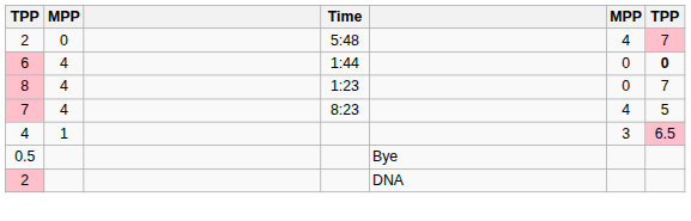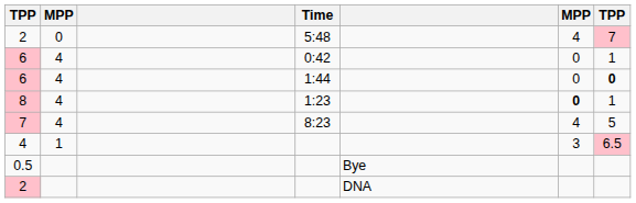+ row: 6 | 4 | 0:42 | 0 | 1
8 | column 6: normal -> bold
8 | column 7: 7 -> 1
